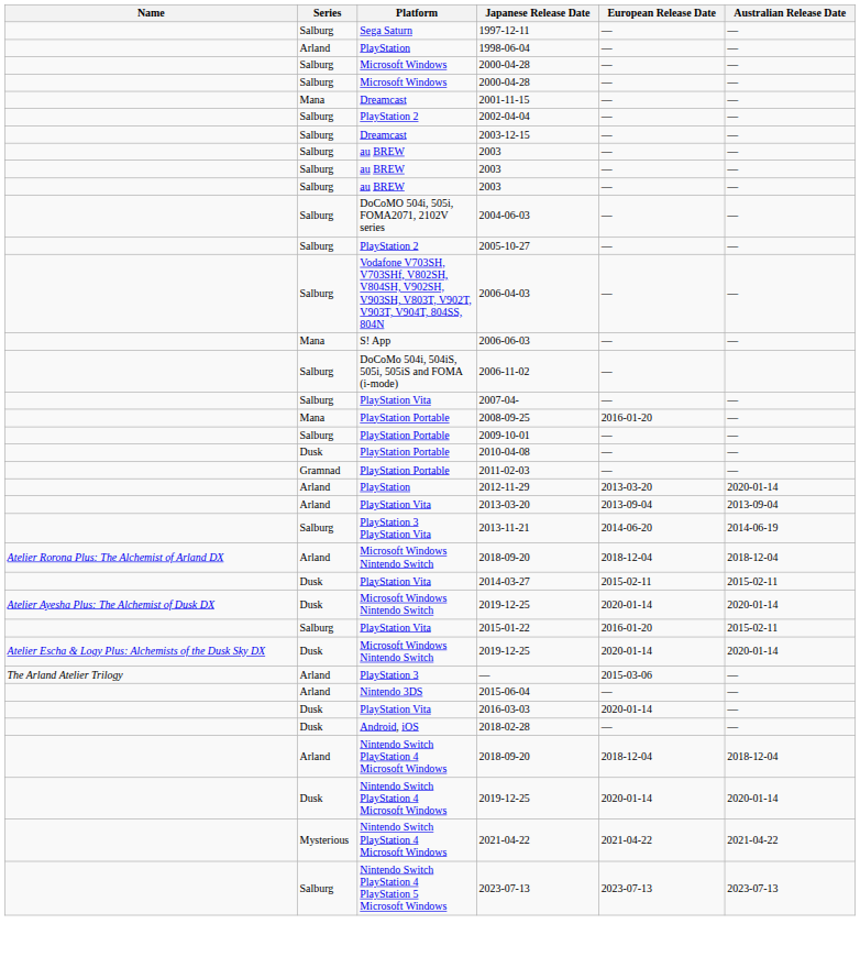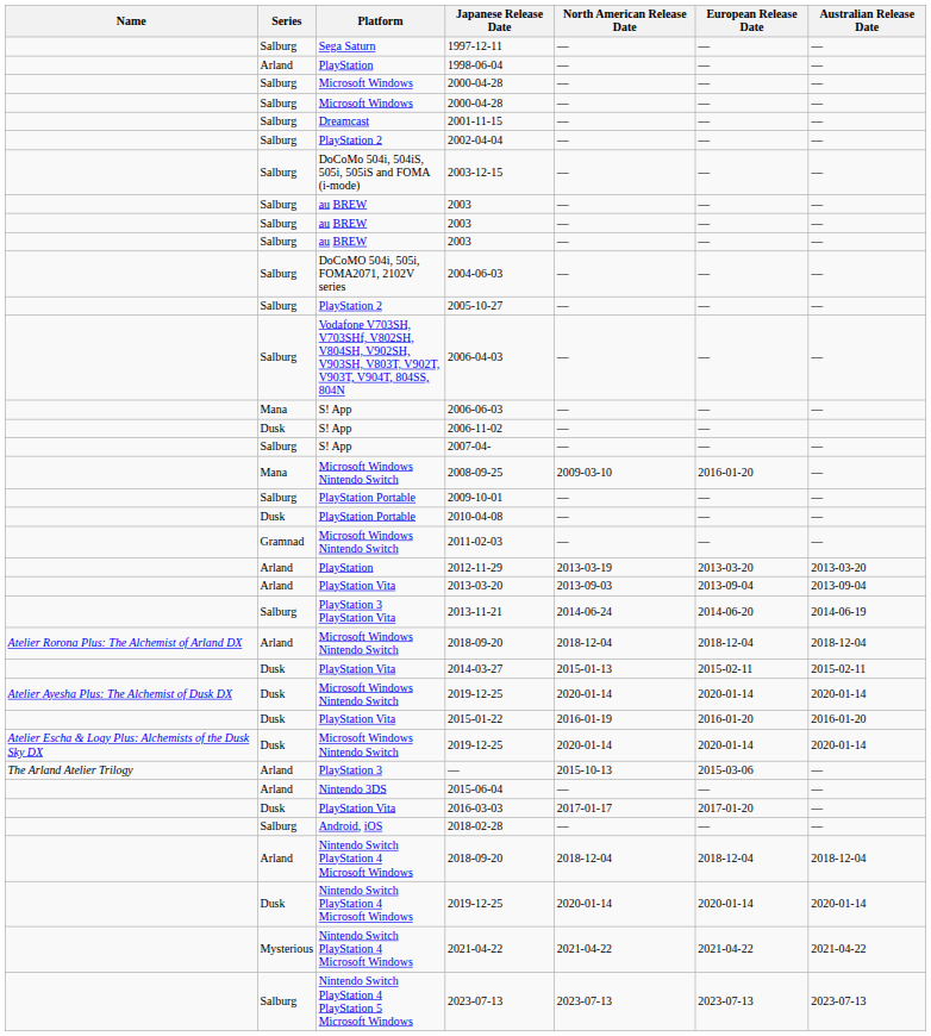+ column: North American Release Date | — | — | — | — | — | — | — | — | — | — | — | — | — | — | — | — | 2009-03-10 | — | — | — | 2013-03-19 | 2013-09-03 | 2014-06-24 | 2018-12-04 | 2015-01-13 | 2020-01-14 | 2016-01-19 | 2020-01-14 | 2015-10-13 | — | 2017-01-17 | — | 2018-12-04 | 2020-01-14 | 2021-04-22 | 2023-07-13
2001-11-15 | Series: Mana -> Salburg
2003-12-15 | Platform: Dreamcast -> DoCoMo 504i, 504iS, 505i, 505iS and FOMA (i-mode)
2006-11-02 | Series: Salburg -> Dusk
2006-11-02 | Platform: DoCoMo 504i, 504iS, 505i, 505iS and FOMA (i-mode) -> S! App
2007-04- | Platform: PlayStation Vita -> S! App
2008-09-25 | Platform: PlayStation Portable -> Microsoft Windows Nintendo Switch
2011-02-03 | Platform: PlayStation Portable -> Microsoft Windows Nintendo Switch
2012-11-29 | Australian Release Date: 2020-01-14 -> 2013-03-20
2015-01-22 | Series: Salburg -> Dusk
2015-01-22 | Australian Release Date: 2015-02-11 -> 2016-01-20
2016-03-03 | European Release Date: 2020-01-14 -> 2017-01-20
2018-02-28 | Series: Dusk -> Salburg
